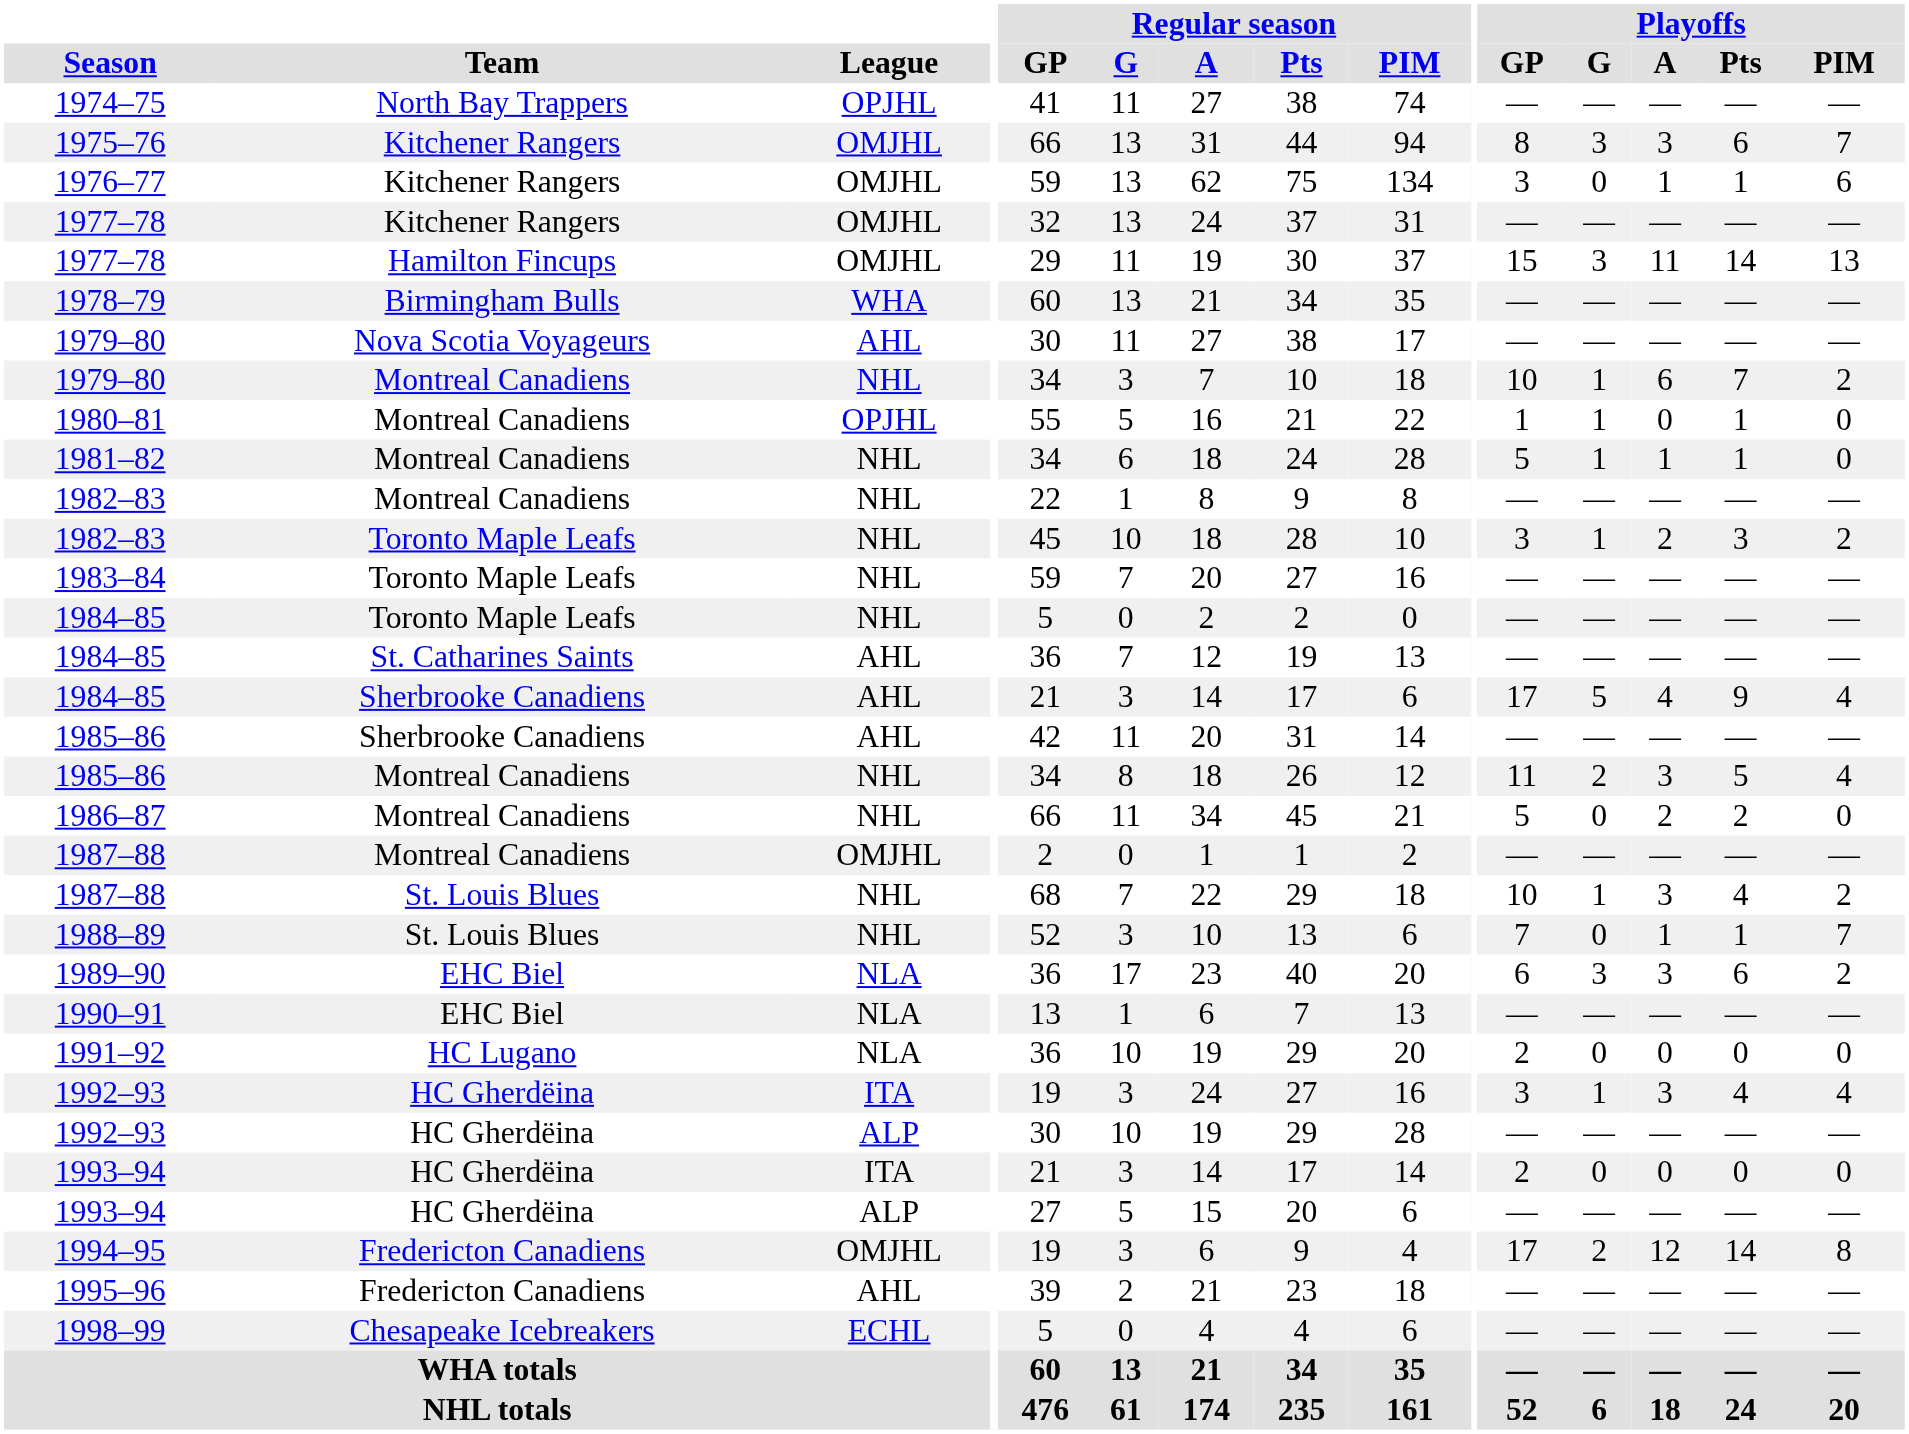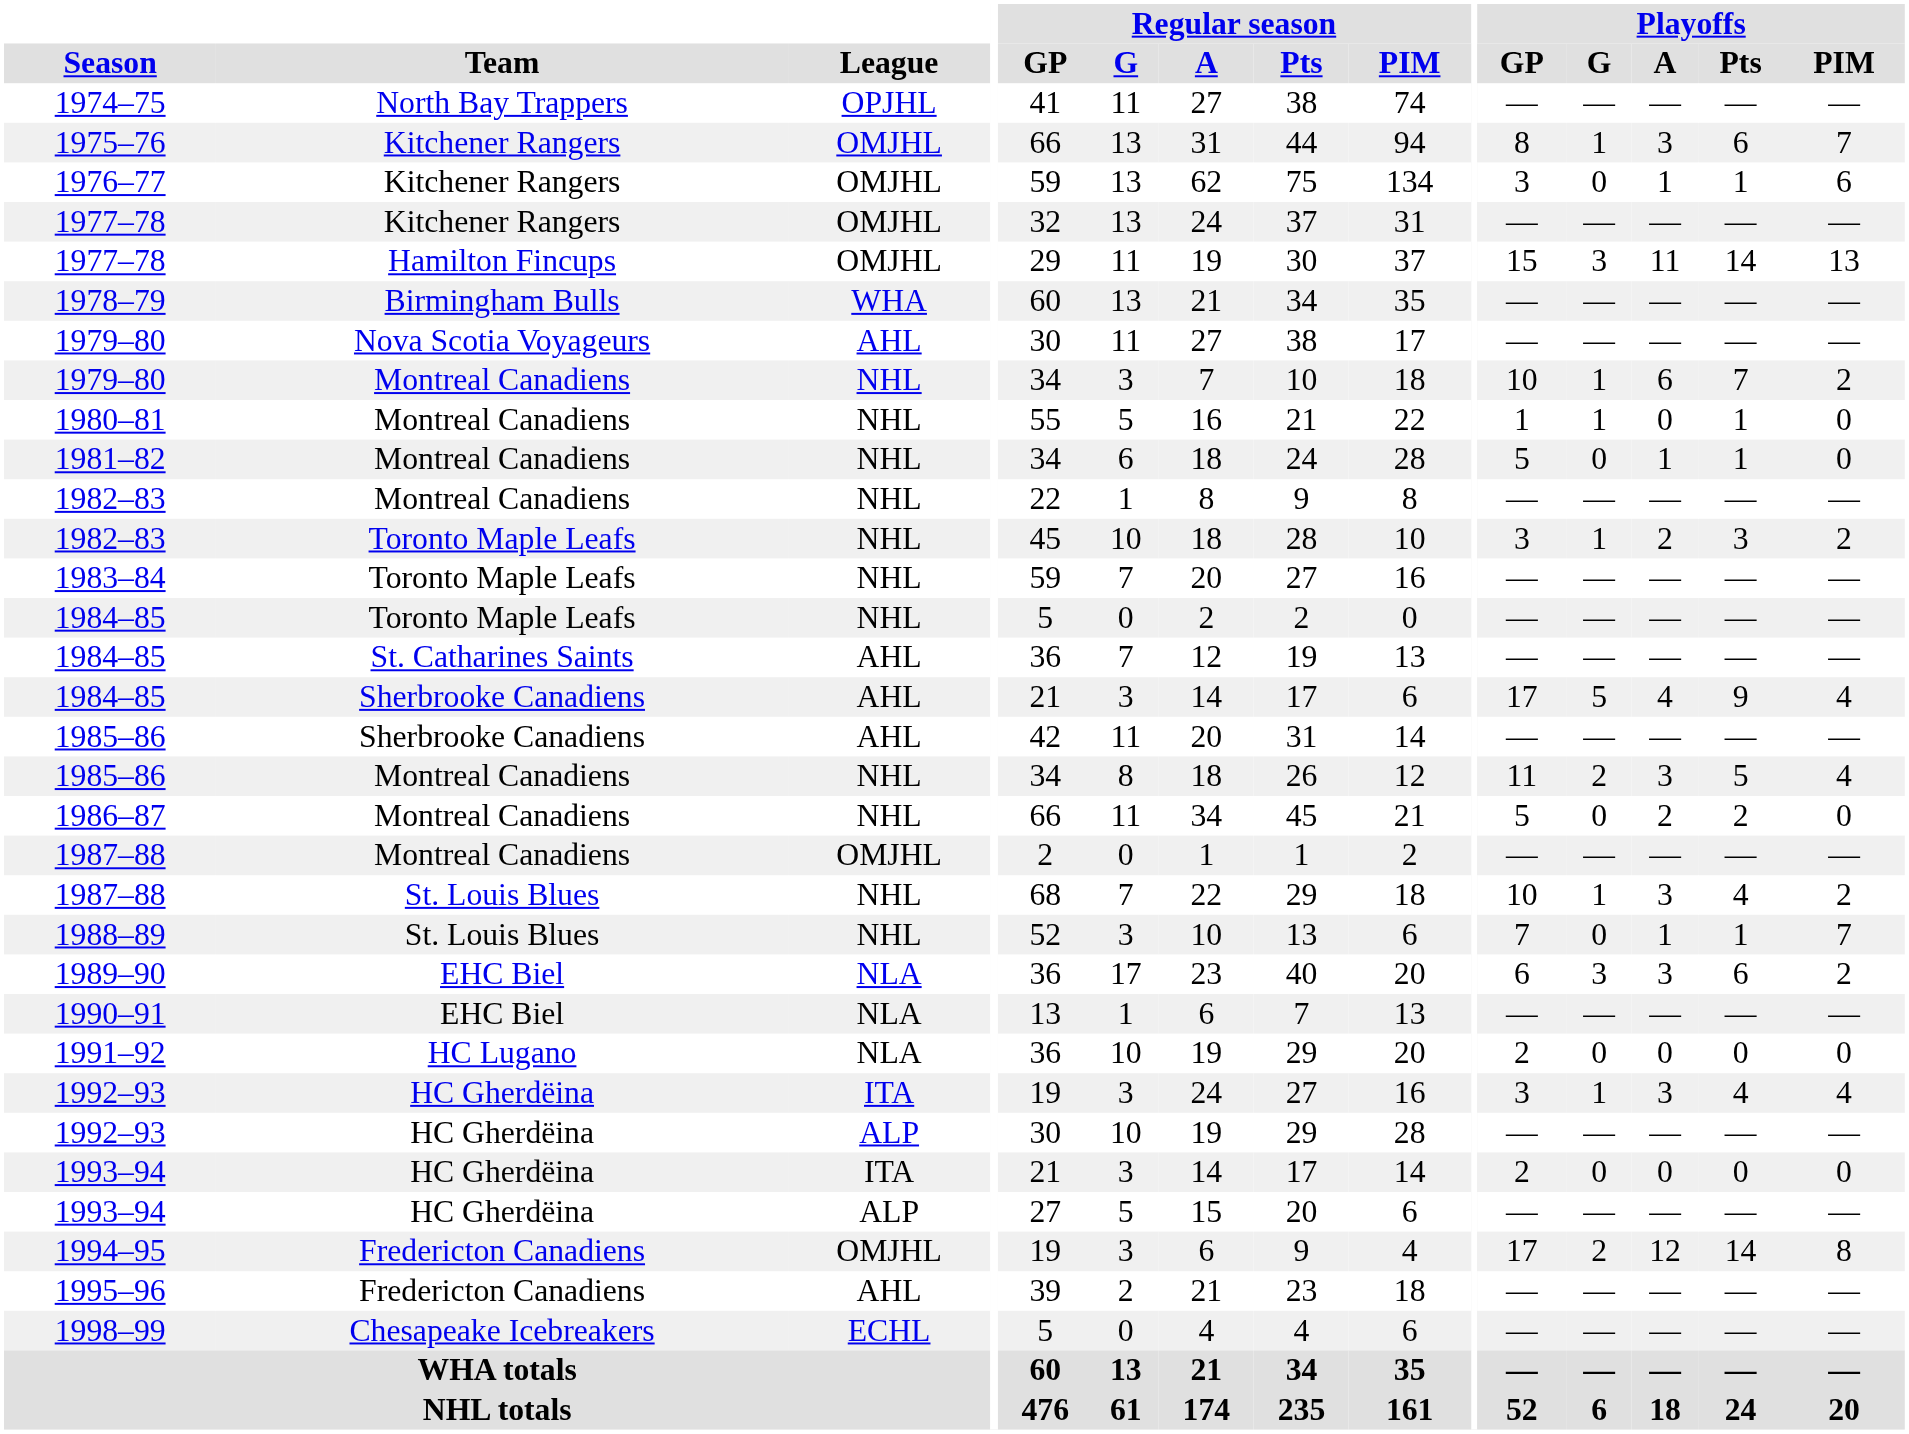1975–76 | Playoffs / G: 3 -> 1
1980–81 | League: OPJHL -> NHL
1981–82 | Playoffs / G: 1 -> 0
